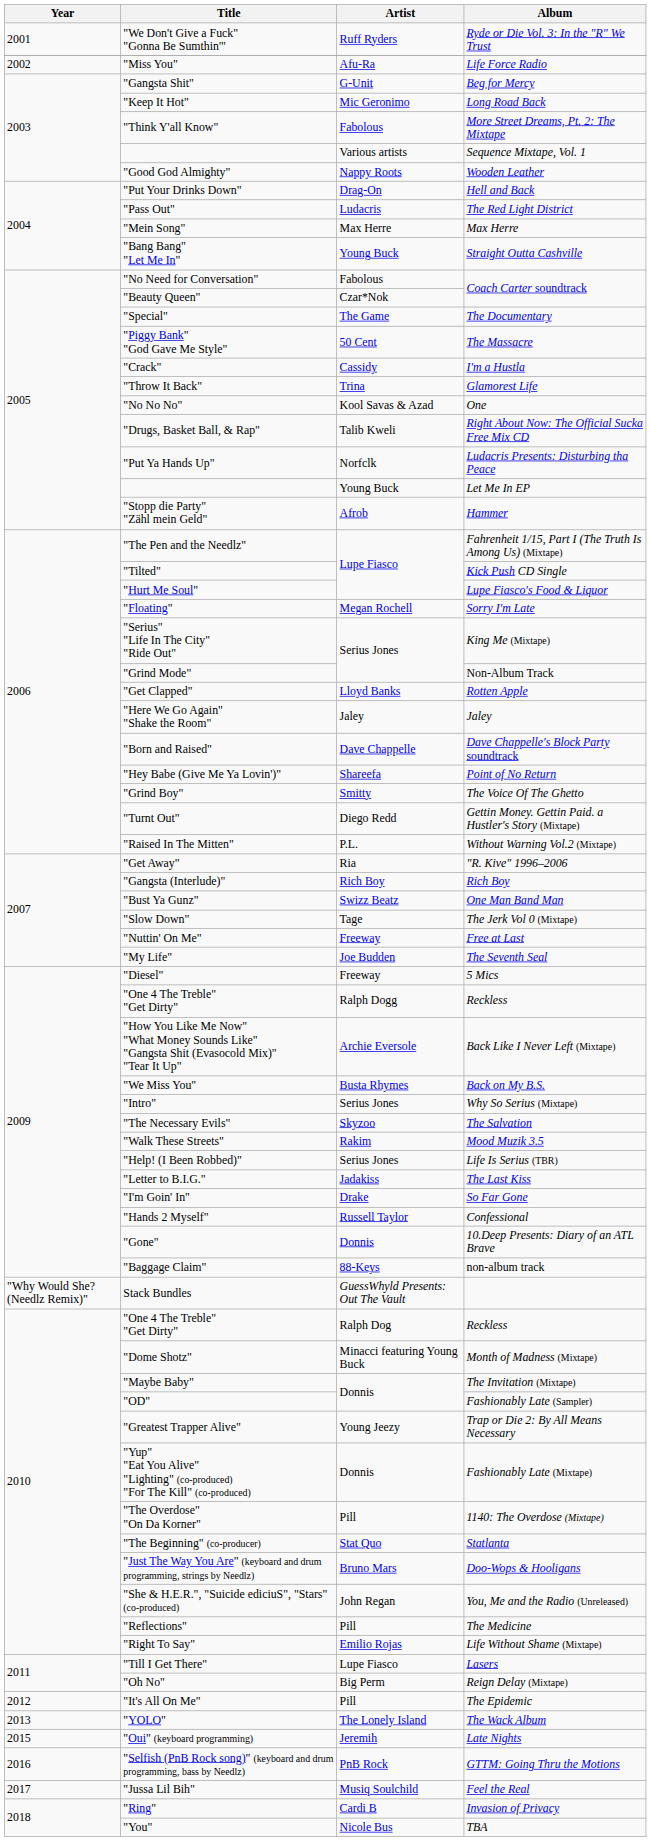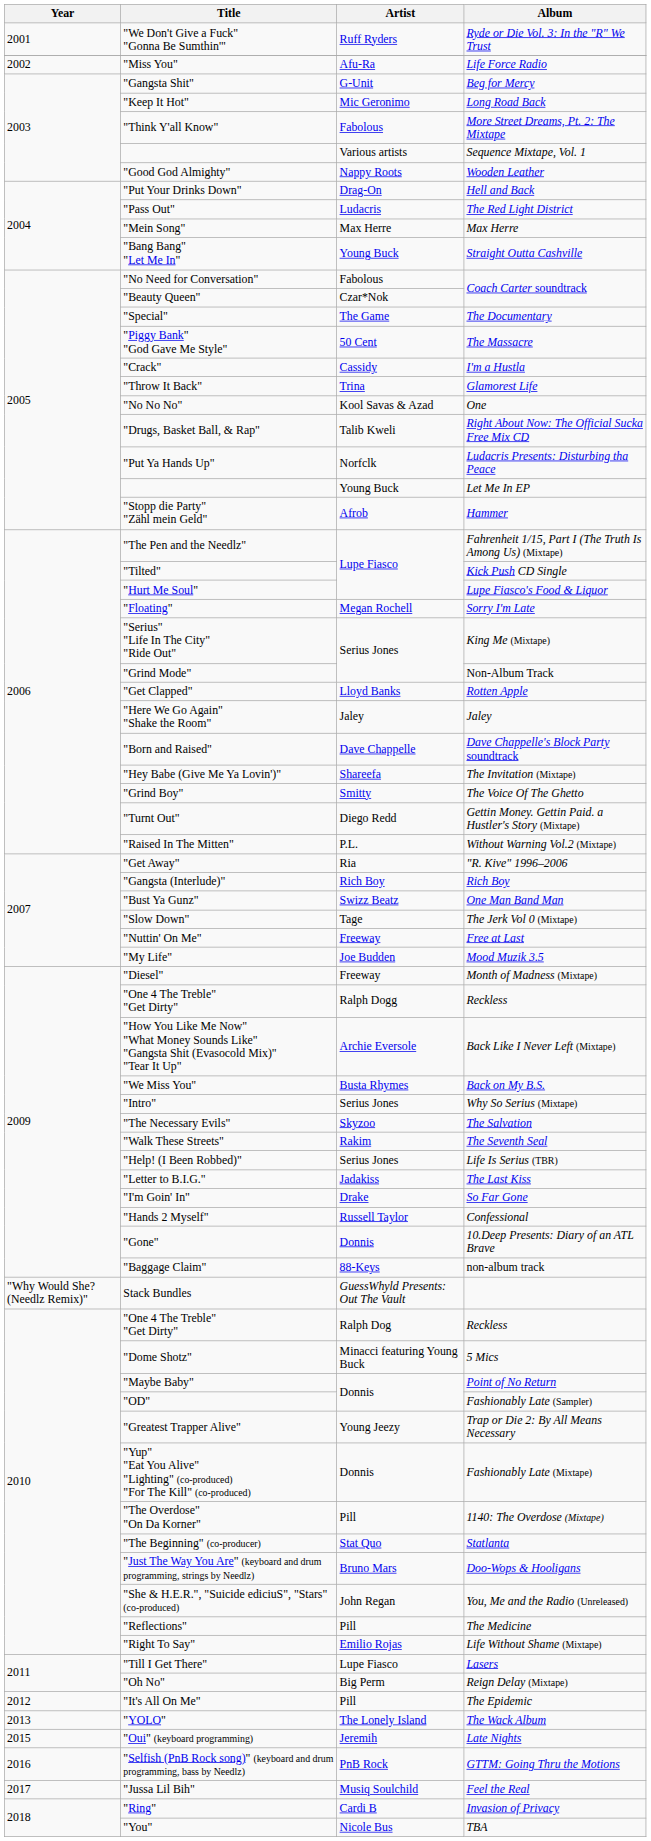"Hey Babe (Give Me Ya Lovin')" | Album: Point of No Return -> The Invitation (Mixtape)
"My Life" | Album: The Seventh Seal -> Mood Muzik 3.5
"Diesel" | Album: 5 Mics -> Month of Madness (Mixtape)
"Walk These Streets" | Album: Mood Muzik 3.5 -> The Seventh Seal
"Dome Shotz" | Album: Month of Madness (Mixtape) -> 5 Mics
"Maybe Baby" | Album: The Invitation (Mixtape) -> Point of No Return
